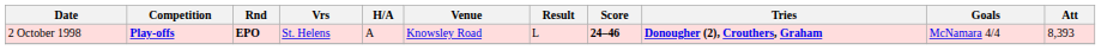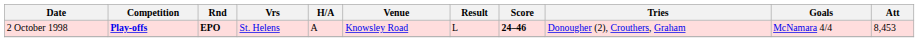2 October 1998 | Tries: bold -> normal
2 October 1998 | Att: 8,393 -> 8,453
